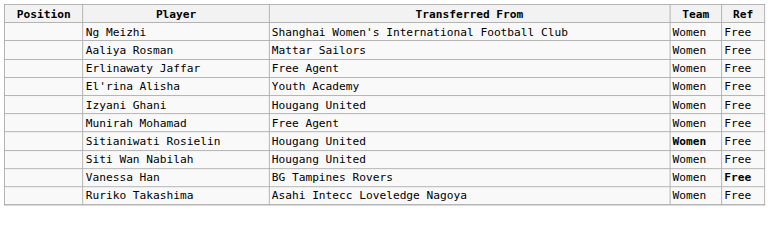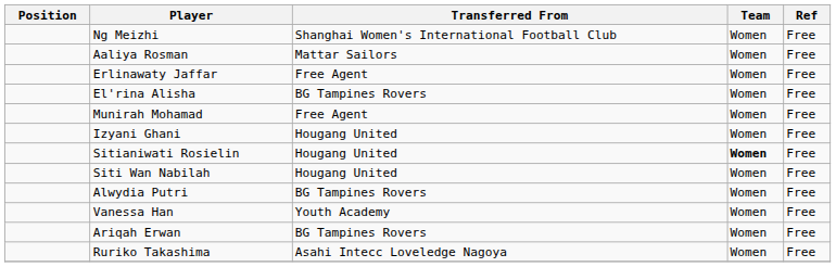El'rina Alisha | Transferred From: Youth Academy -> BG Tampines Rovers
rows swapped: Munirah Mohamad <-> Izyani Ghani
+ row: Alwydia Putri | BG Tampines Rovers | Women | Free
Vanessa Han | Transferred From: BG Tampines Rovers -> Youth Academy
Vanessa Han | Ref: bold -> normal
+ row: Ariqah Erwan | BG Tampines Rovers | Women | Free
